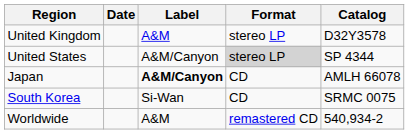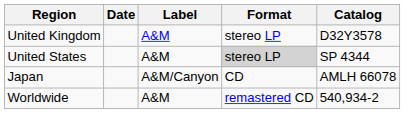United States | Label: A&M/Canyon -> A&M
Japan | Label: bold -> normal
- row: South Korea | Si-Wan | CD | SRMC 0075
